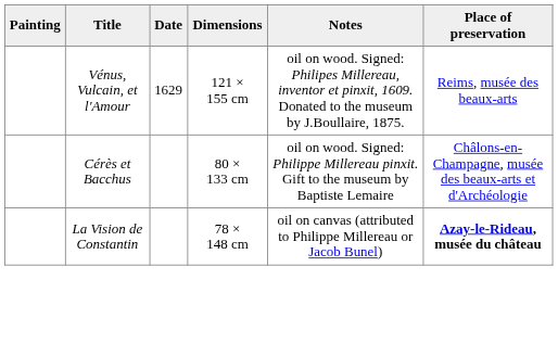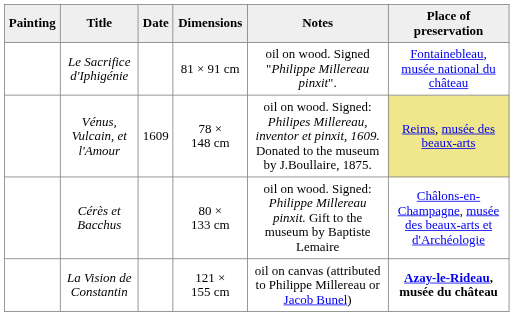+ row: Le Sacrifice d'Iphigénie | 81 × 91 cm | oil on wood. Signed "Philippe Millereau pinxit". | Fontainebleau, musée national du château
Vénus, Vulcain, et l'Amour | Date: 1629 -> 1609
Vénus, Vulcain, et l'Amour | Dimensions: 121 × 155 cm -> 78 × 148 cm
Vénus, Vulcain, et l'Amour | Place of preservation: no background -> khaki background
La Vision de Constantin | Dimensions: 78 × 148 cm -> 121 × 155 cm
